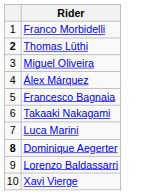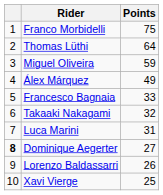+ column: Points | 75 | 64 | 59 | 49 | 33 | 32 | 31 | 27 | 26 | 25
Thomas Lüthi | column 1: bold -> normal
